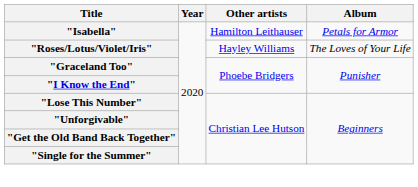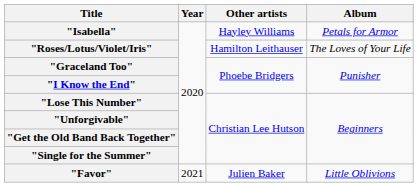"Isabella" | Other artists: Hamilton Leithauser -> Hayley Williams
"Roses/Lotus/Violet/Iris" | Other artists: Hayley Williams -> Hamilton Leithauser
+ row: "Favor" | 2021 | Julien Baker | Little Oblivions
